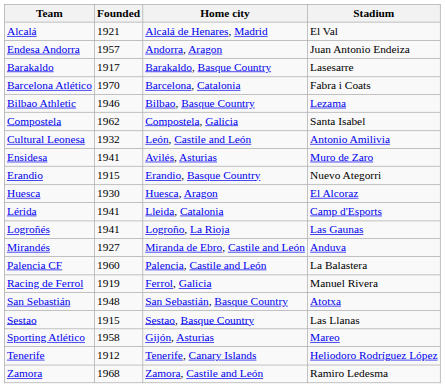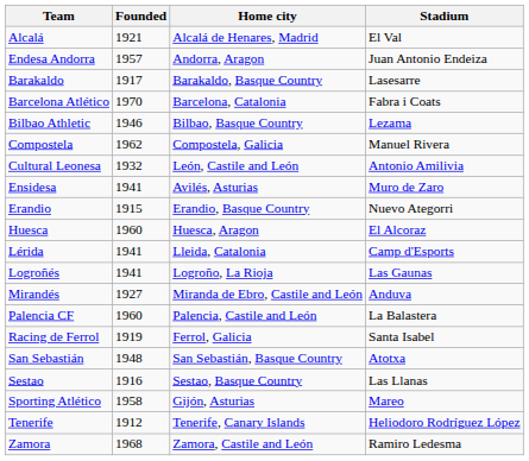Compostela | Stadium: Santa Isabel -> Manuel Rivera
Huesca | Founded: 1930 -> 1960
Racing de Ferrol | Stadium: Manuel Rivera -> Santa Isabel
Sestao | Founded: 1915 -> 1916
